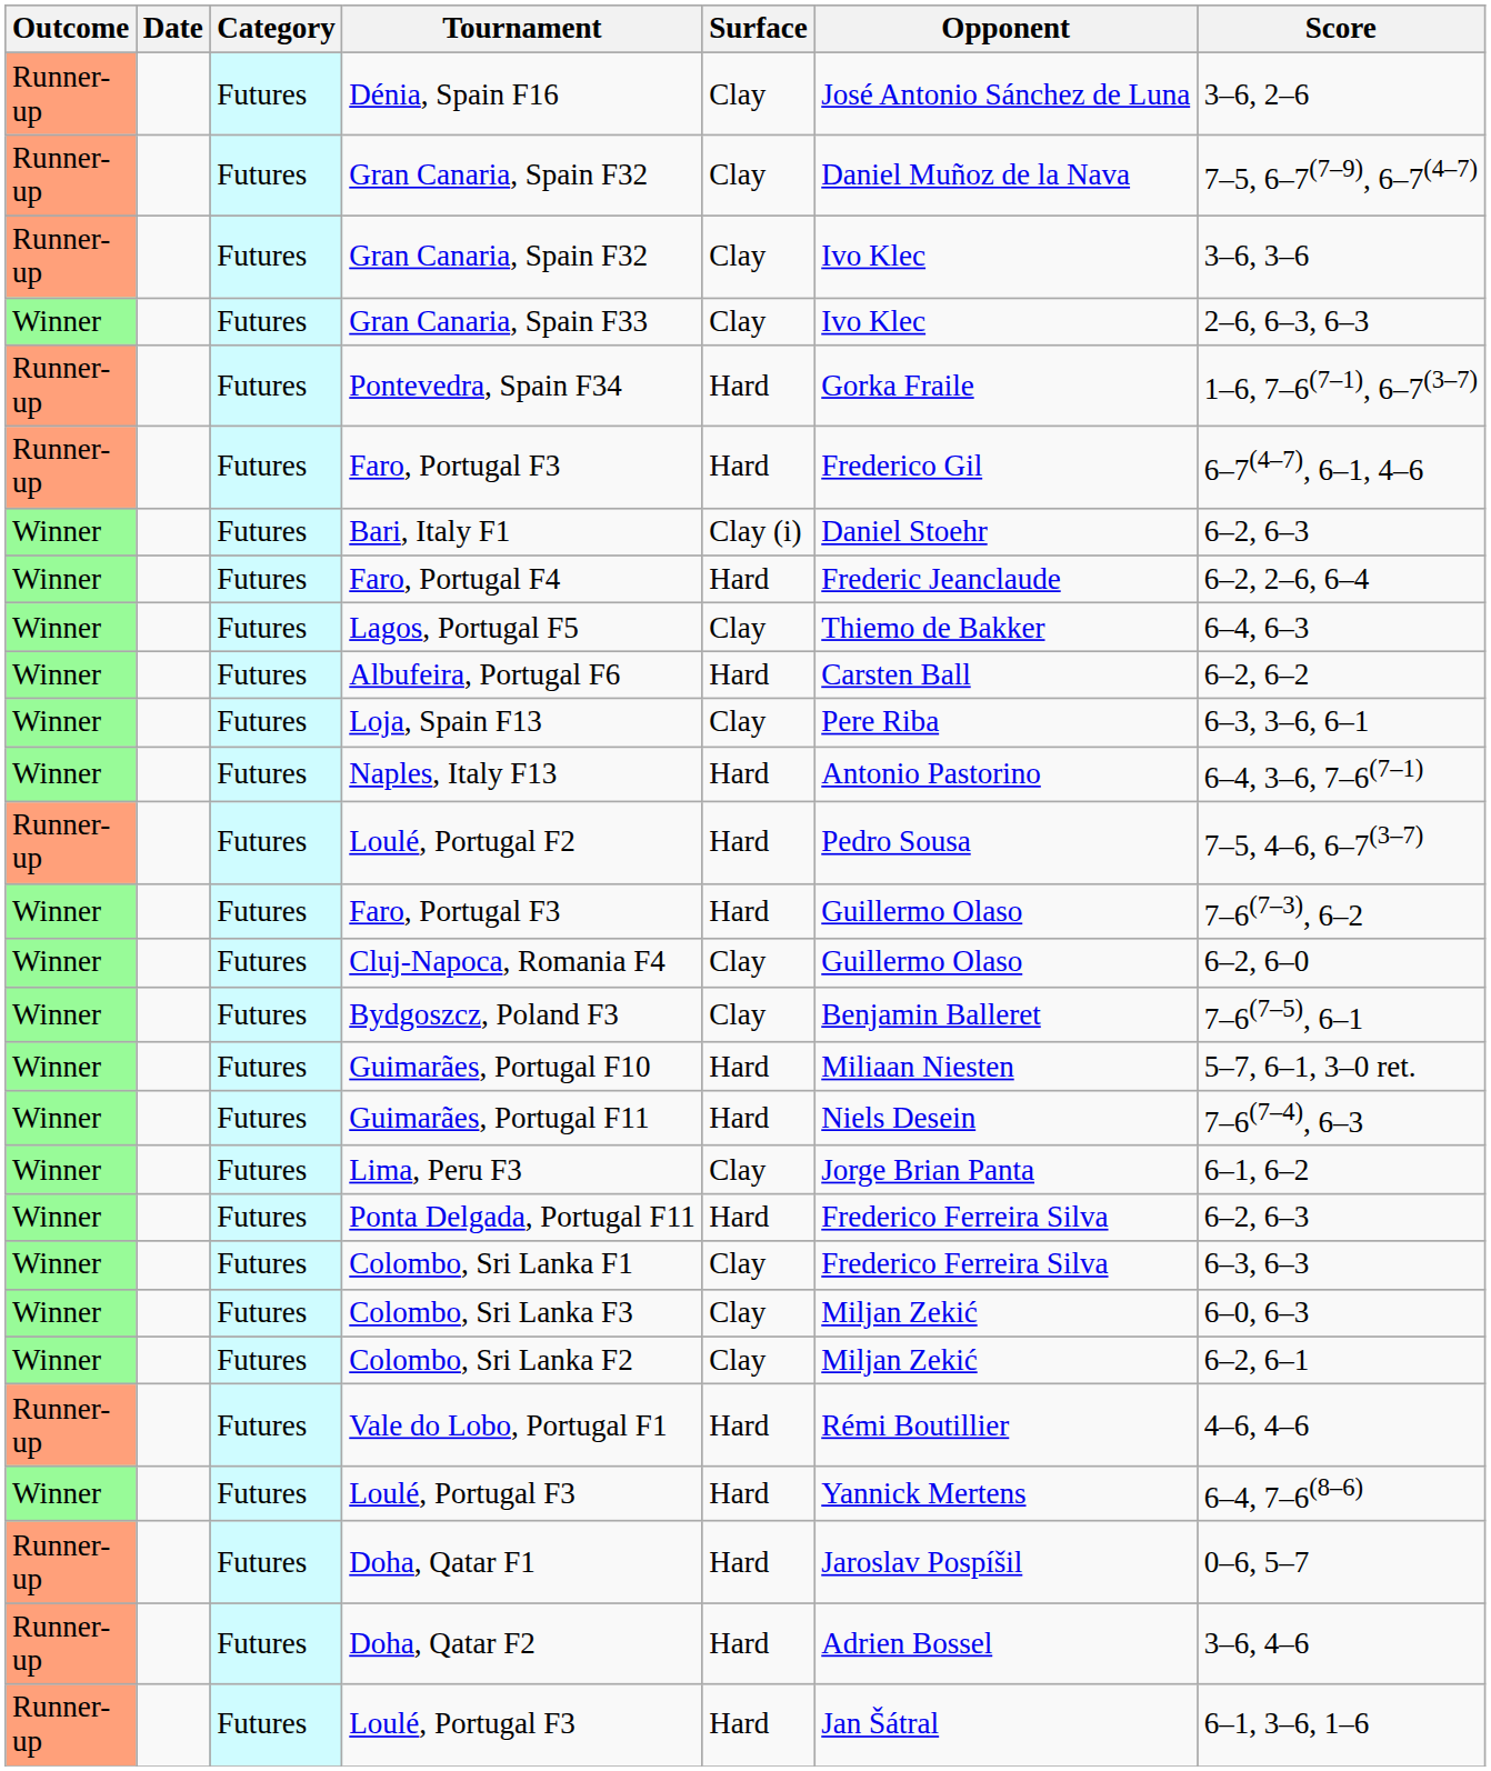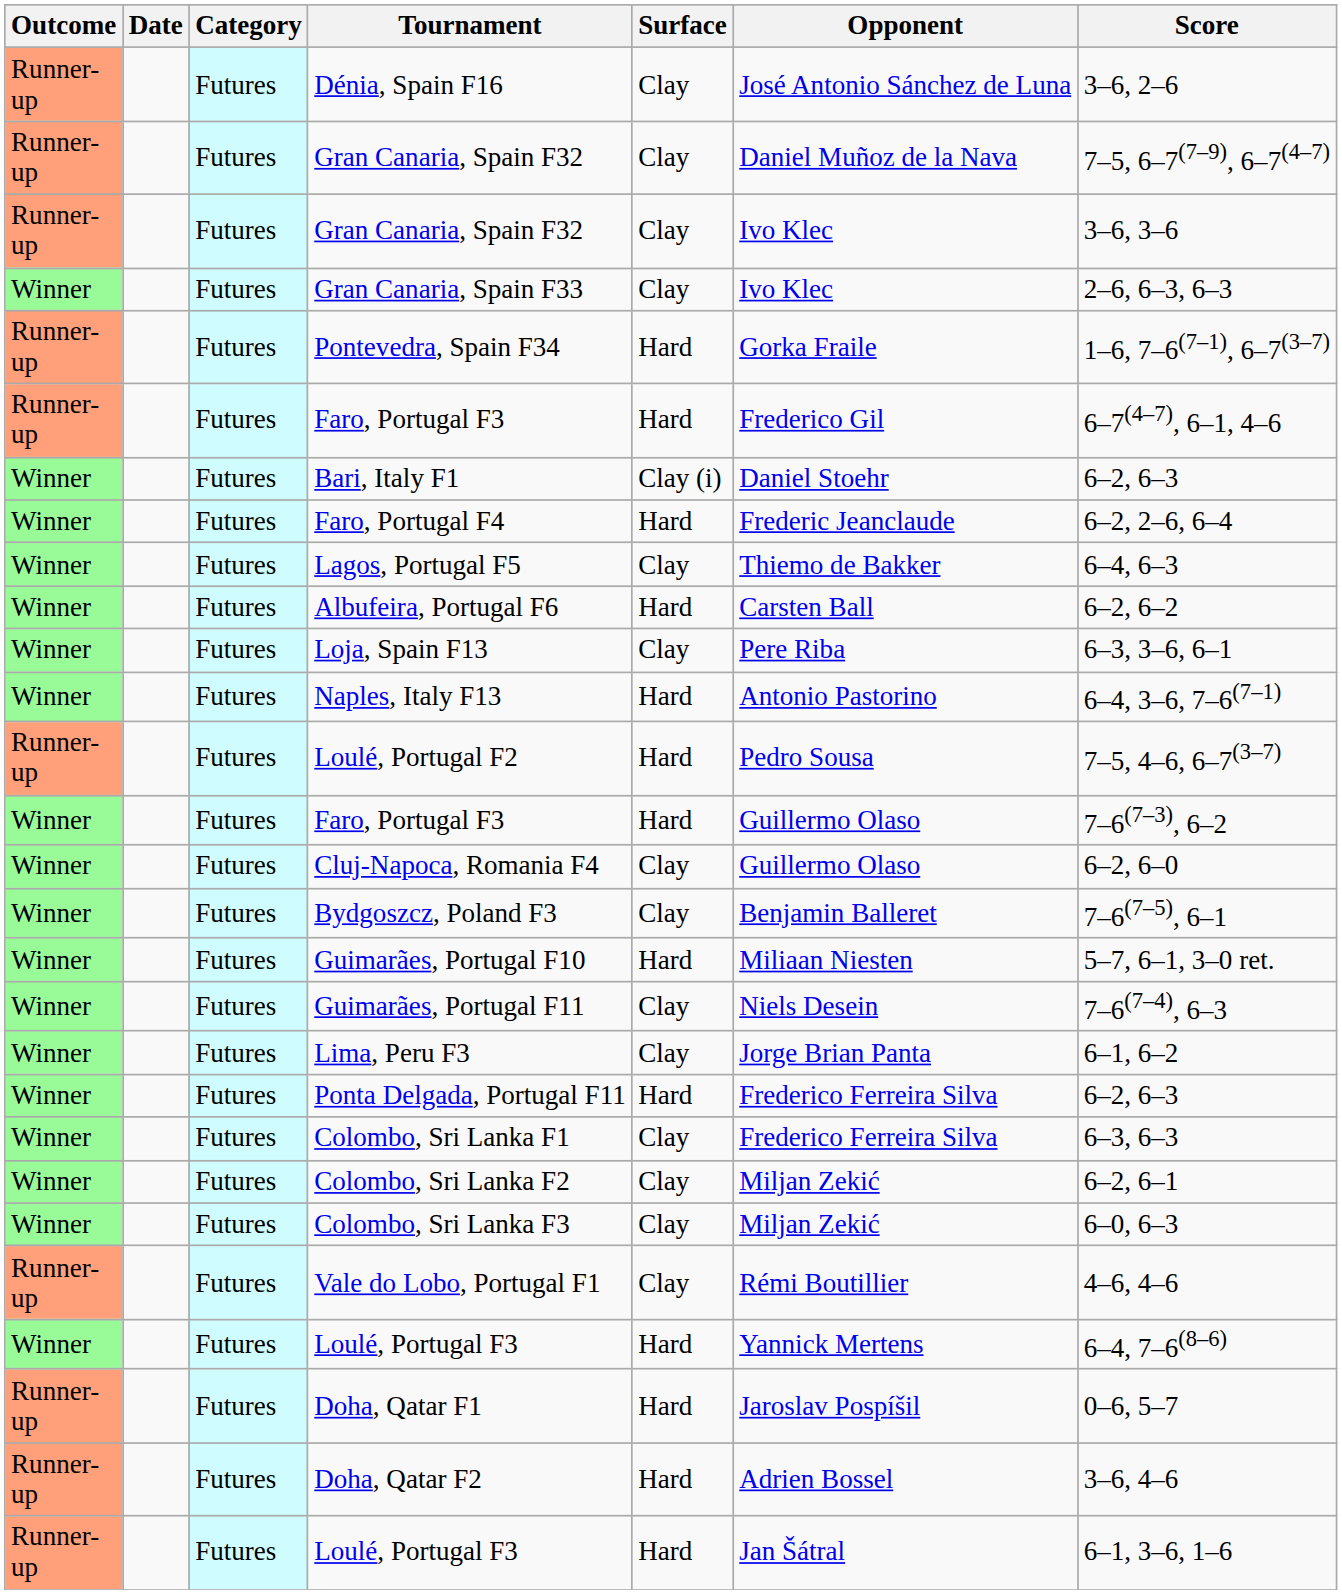Guimarães, Portugal F11 | Surface: Hard -> Clay
rows swapped: Colombo, Sri Lanka F2 <-> Colombo, Sri Lanka F3
Vale do Lobo, Portugal F1 | Surface: Hard -> Clay
